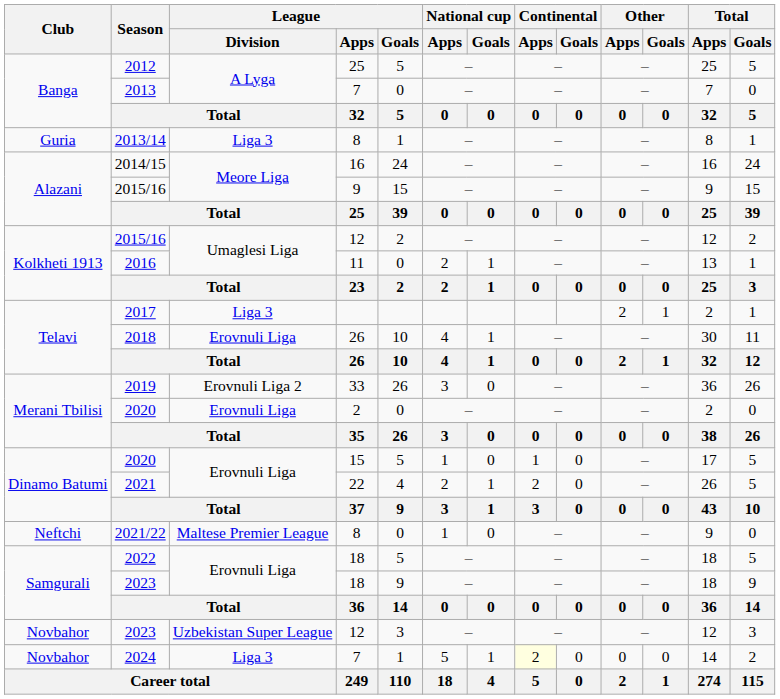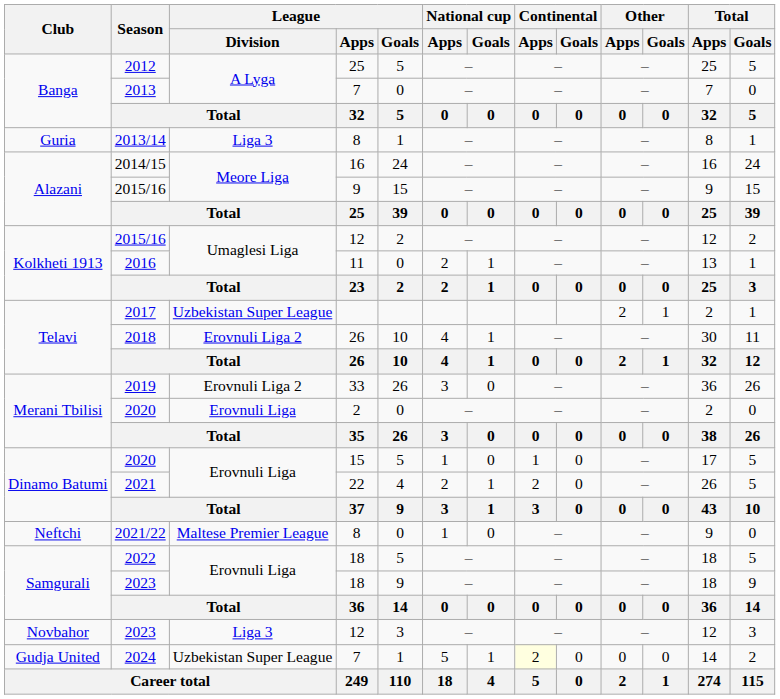2017 | League / Division: Liga 3 -> Uzbekistan Super League
2018 | League / Division: Erovnuli Liga -> Erovnuli Liga 2
2023 / 12 | League / Division: Uzbekistan Super League -> Liga 3
2024 | Club: Novbahor -> Gudja United
2024 | League / Division: Liga 3 -> Uzbekistan Super League
